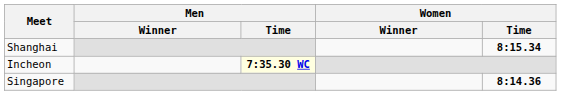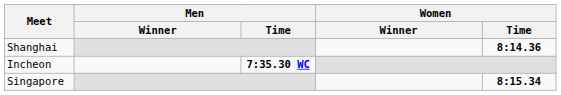Shanghai | Women / Time: 8:15.34 -> 8:14.36
Incheon | Men / Time: lightyellow background -> no background
Singapore | Women / Time: 8:14.36 -> 8:15.34
